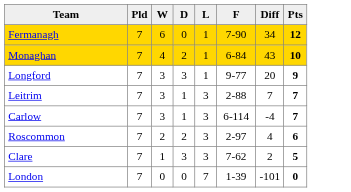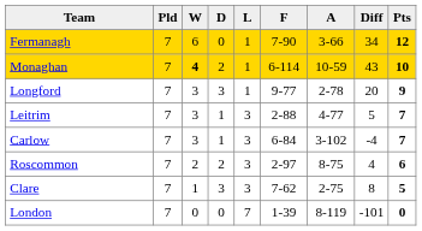+ column: A | 3-66 | 10-59 | 2-78 | 4-77 | 3-102 | 8-75 | 2-75 | 8-119
Monaghan | W: normal -> bold
Monaghan | F: 6-84 -> 6-114
Leitrim | Diff: 7 -> 5
Carlow | F: 6-114 -> 6-84
Clare | Diff: 2 -> 8
